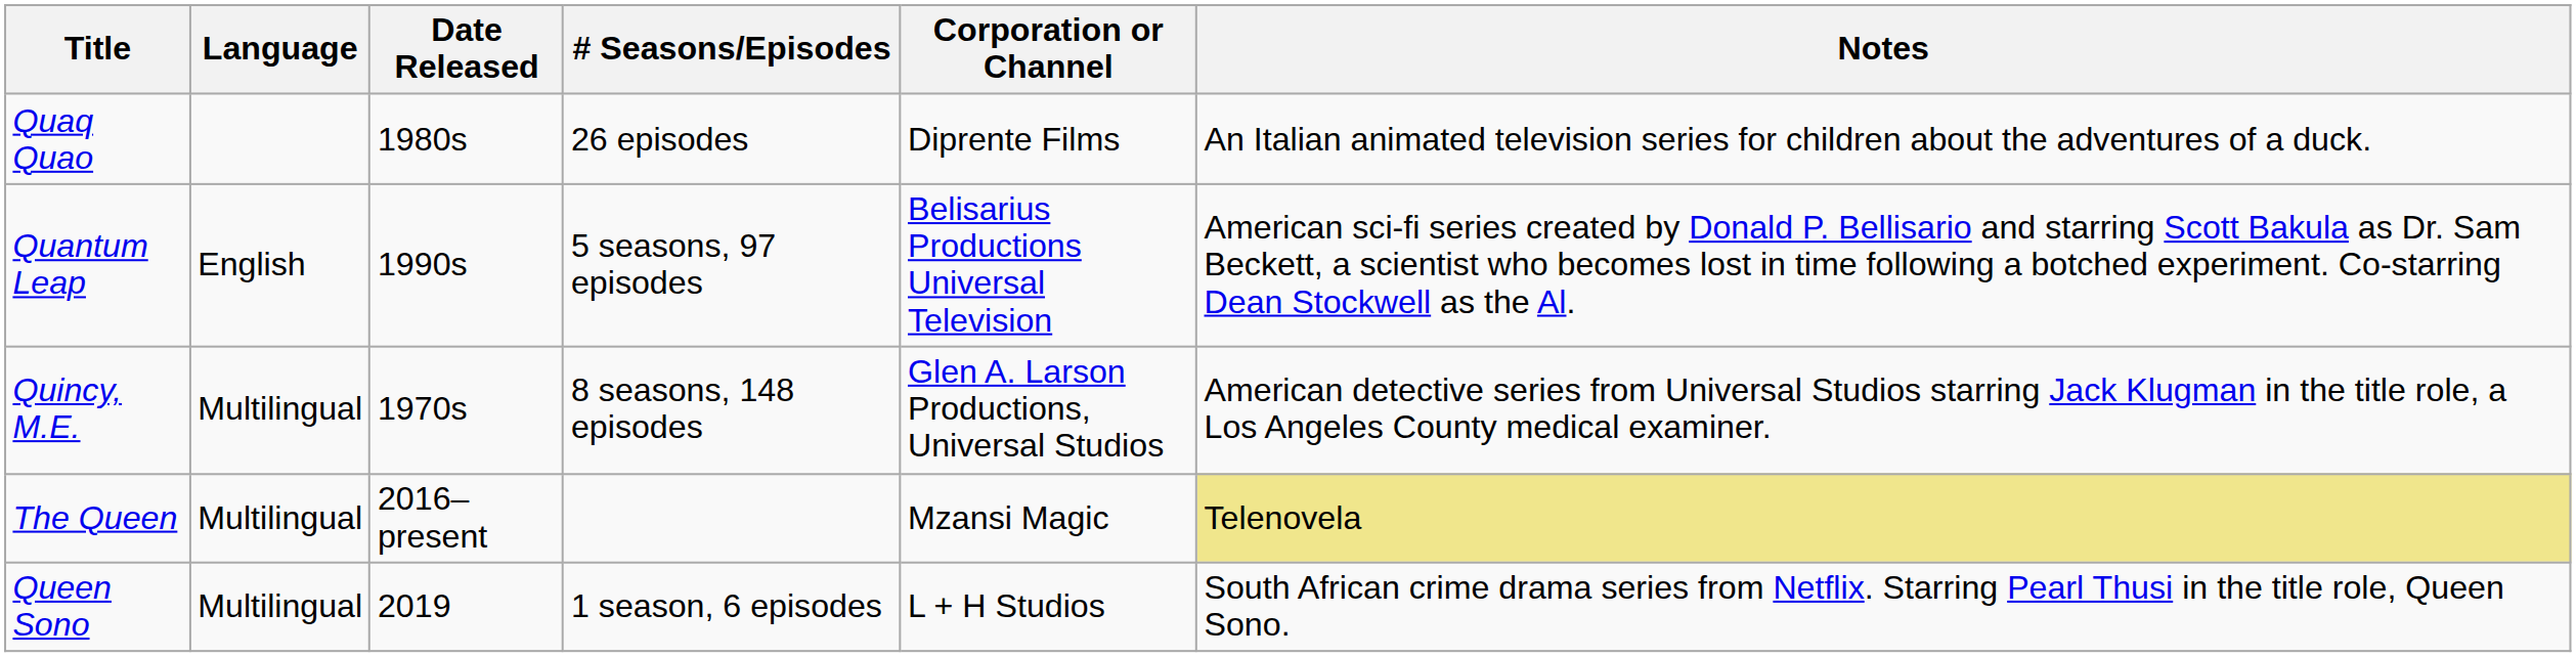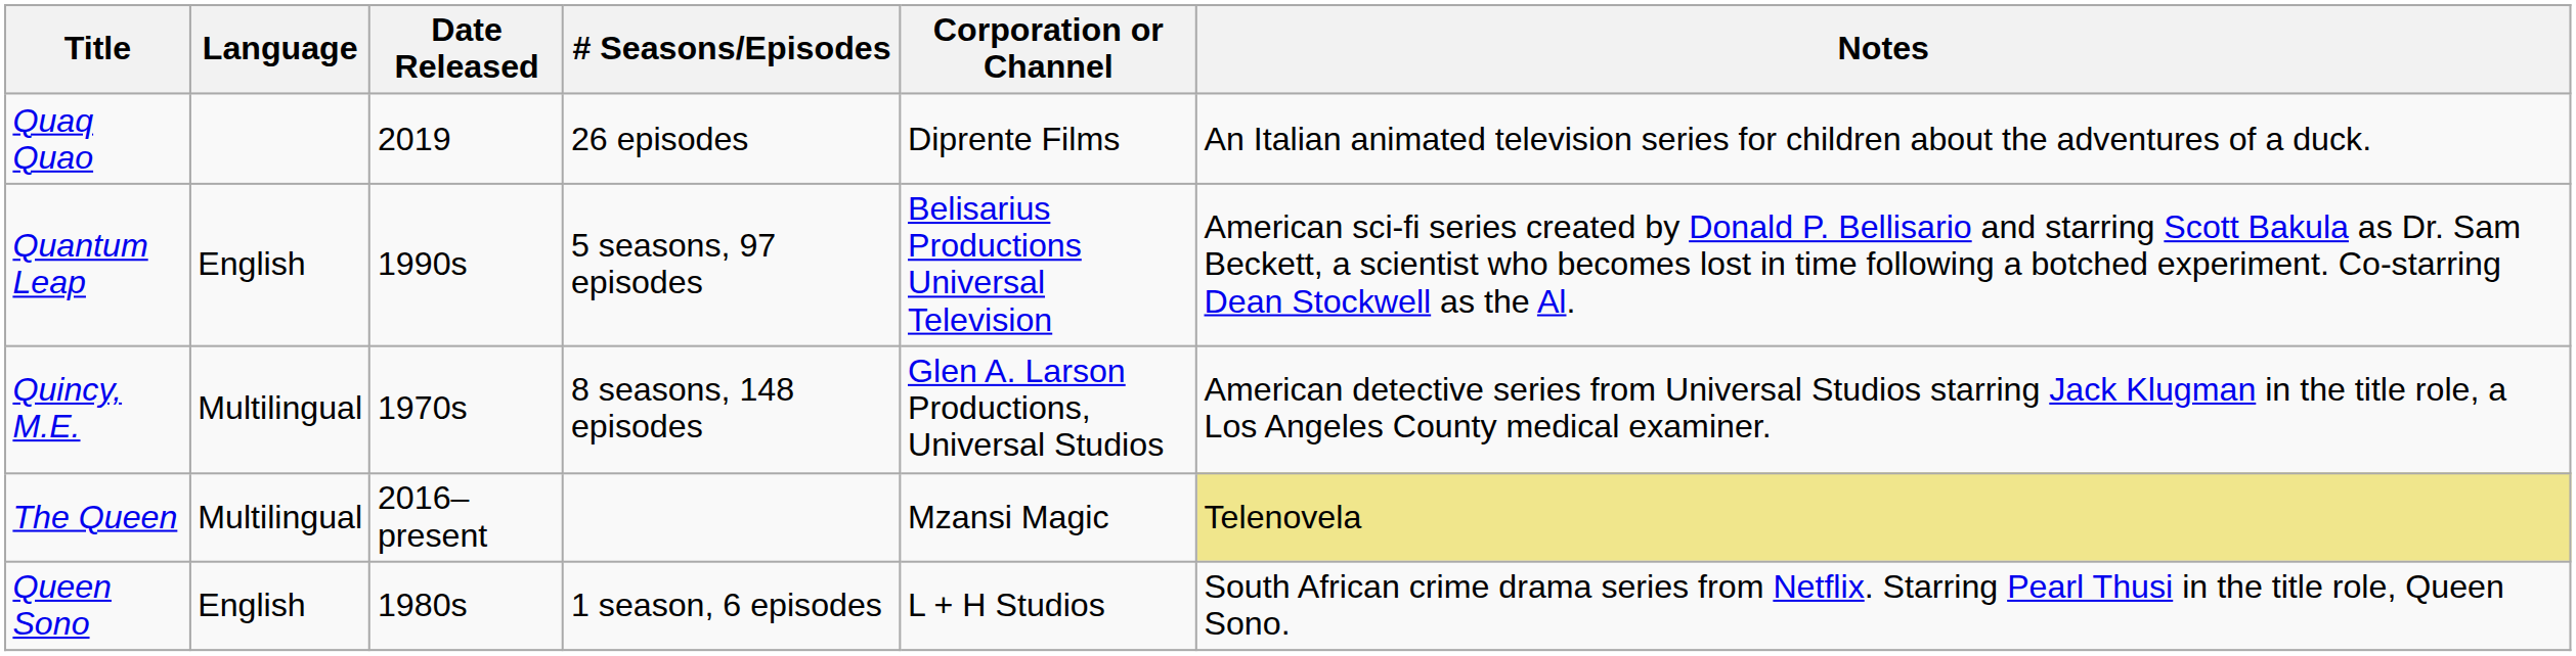Quaq Quao | Date Released: 1980s -> 2019
Queen Sono | Language: Multilingual -> English
Queen Sono | Date Released: 2019 -> 1980s
